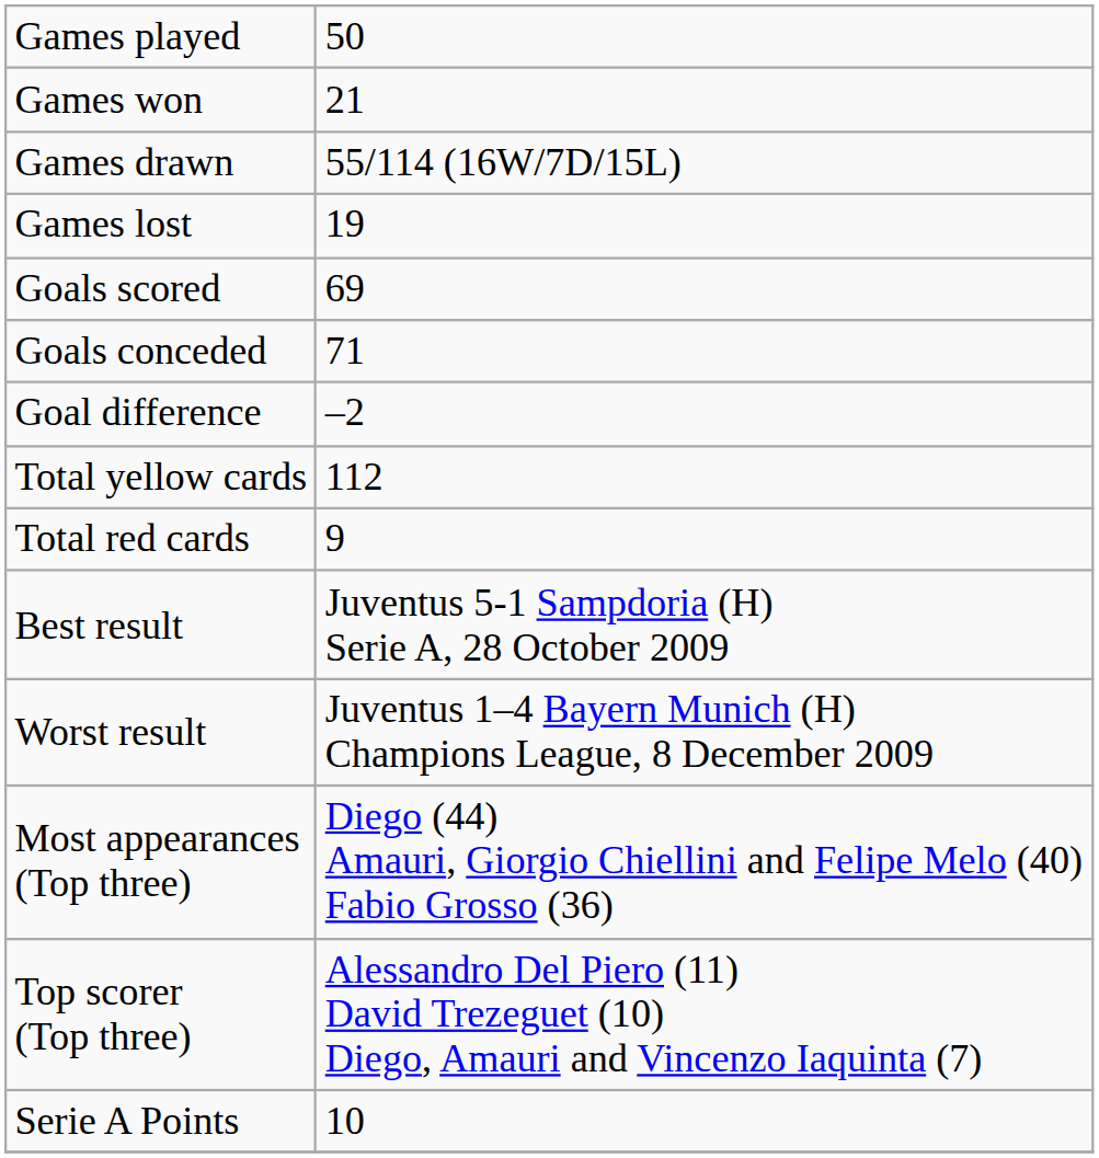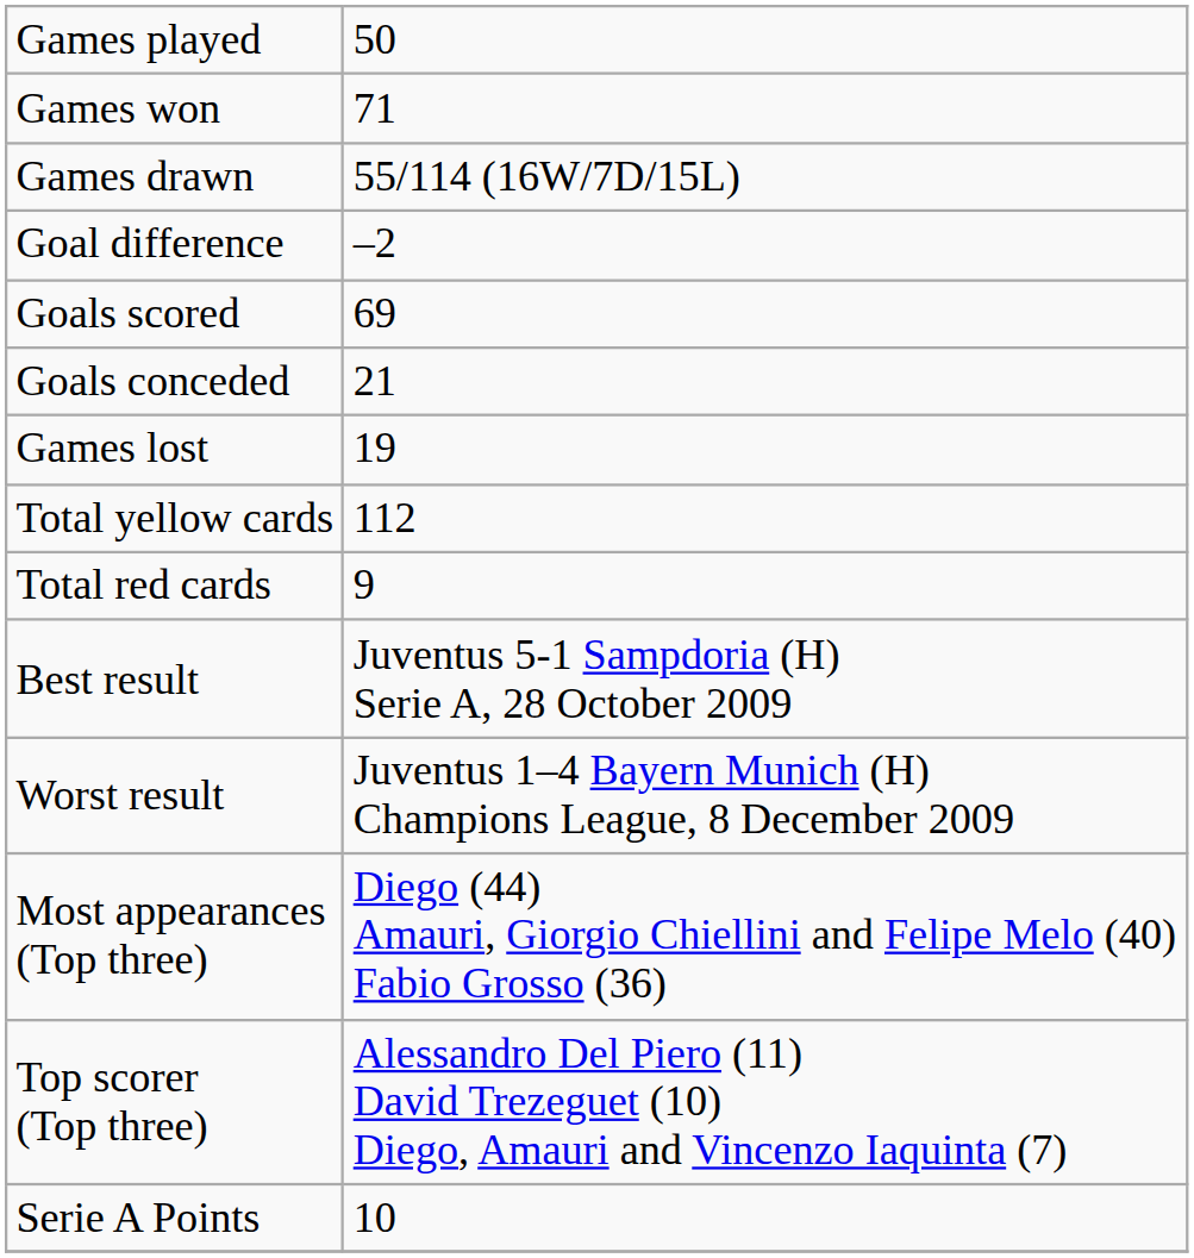Games won | column 2: 21 -> 71
rows swapped: Games lost <-> Goal difference
Goals conceded | column 2: 71 -> 21
